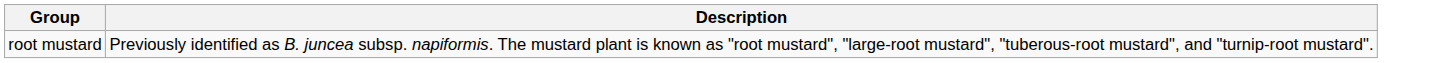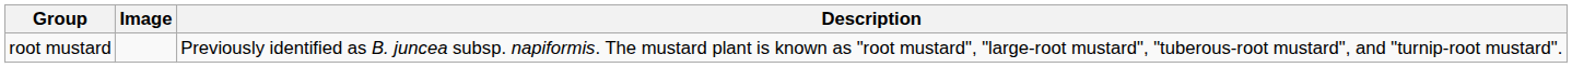+ column: Image
